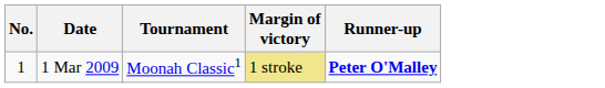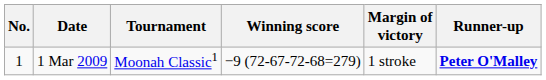+ column: Winning score | −9 (72-67-72-68=279)
1 Mar 2009 | Margin of victory: khaki background -> no background
